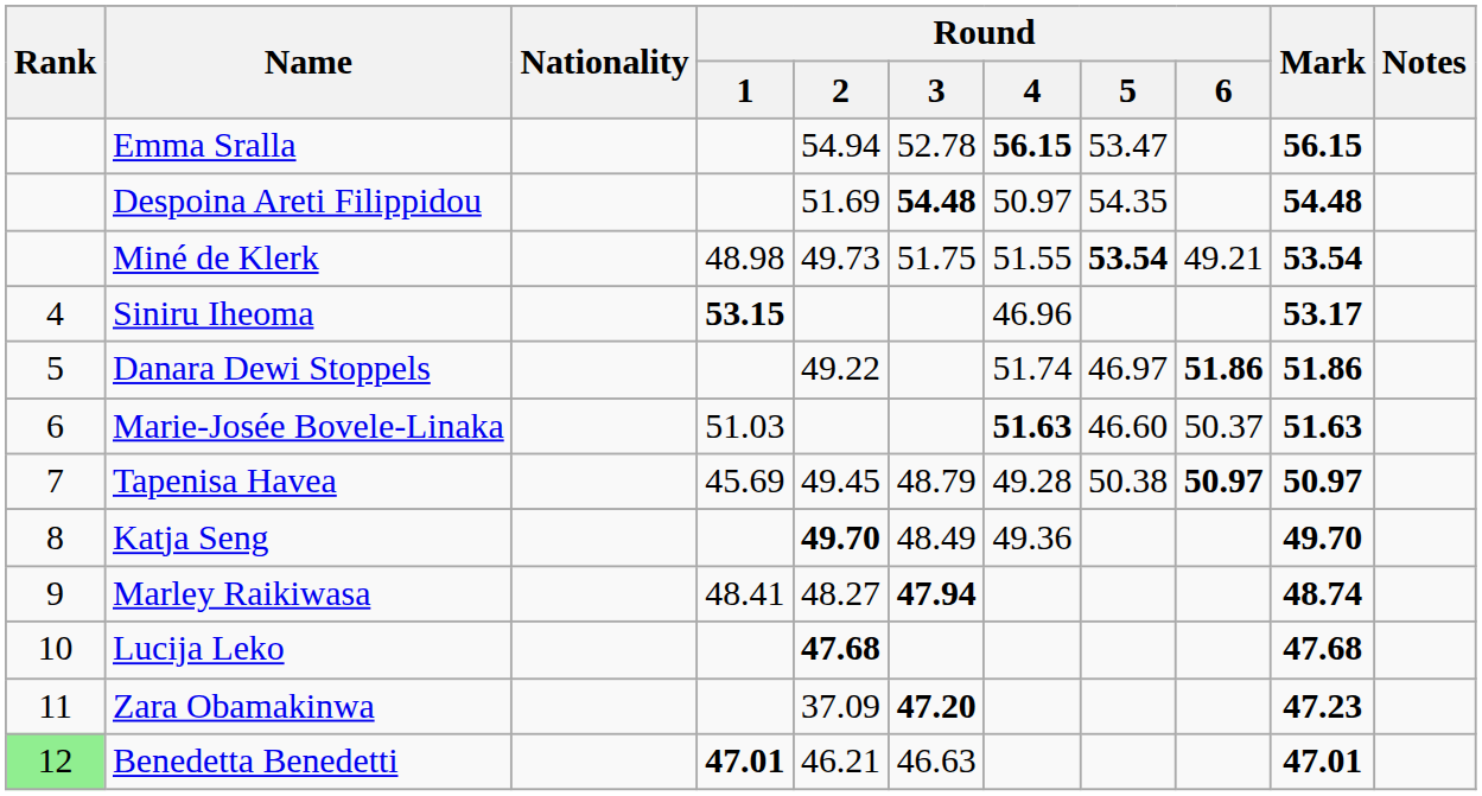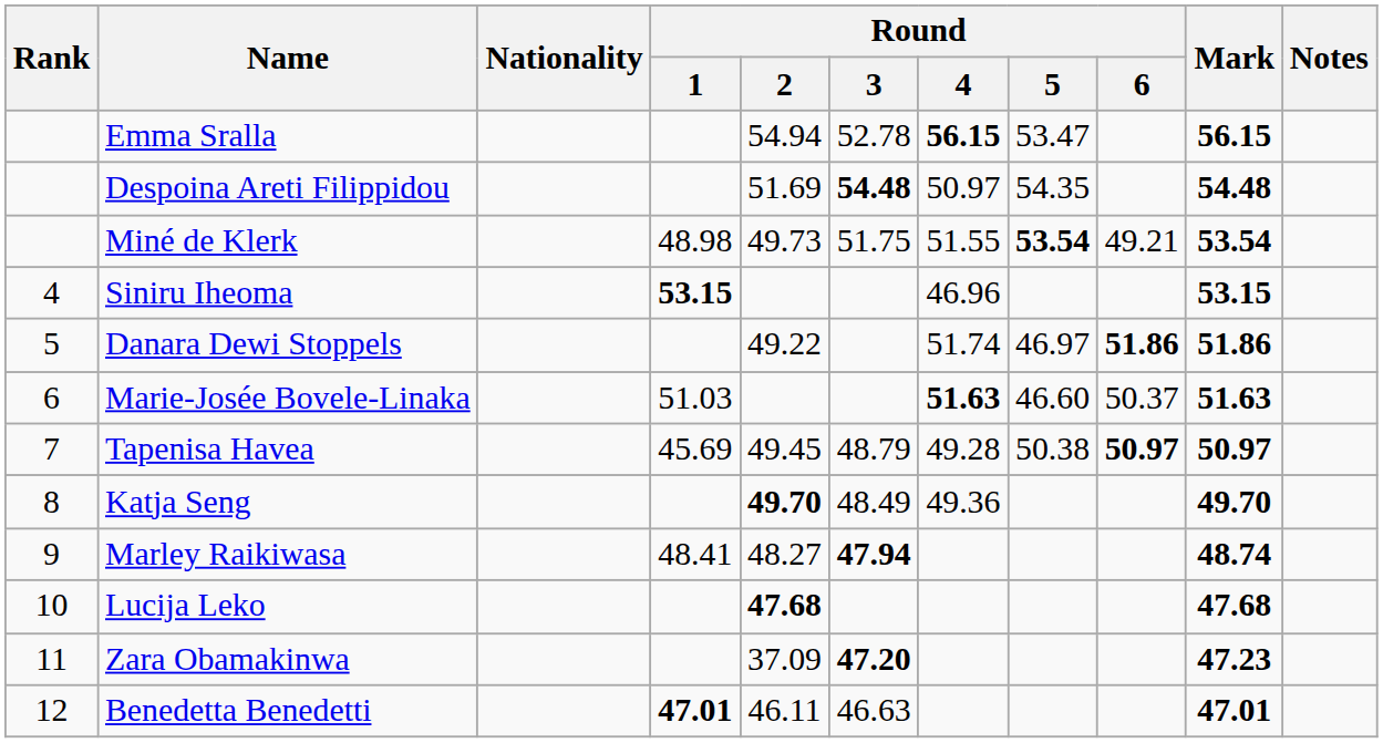Siniru Iheoma | Mark: 53.17 -> 53.15
Benedetta Benedetti | Rank: lightgreen background -> no background
Benedetta Benedetti | Round / 2: 46.21 -> 46.11
